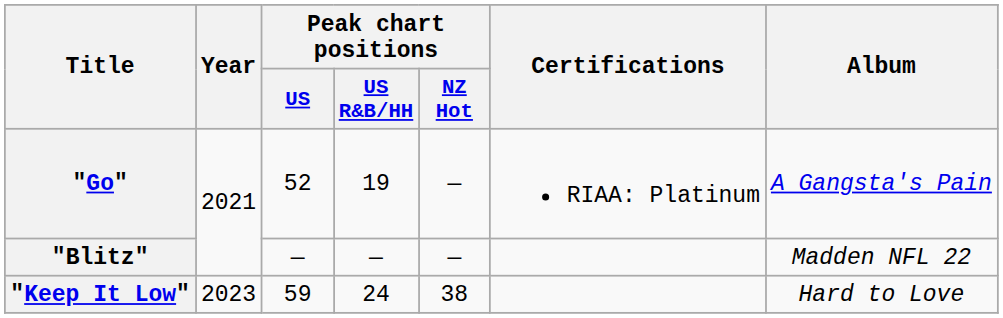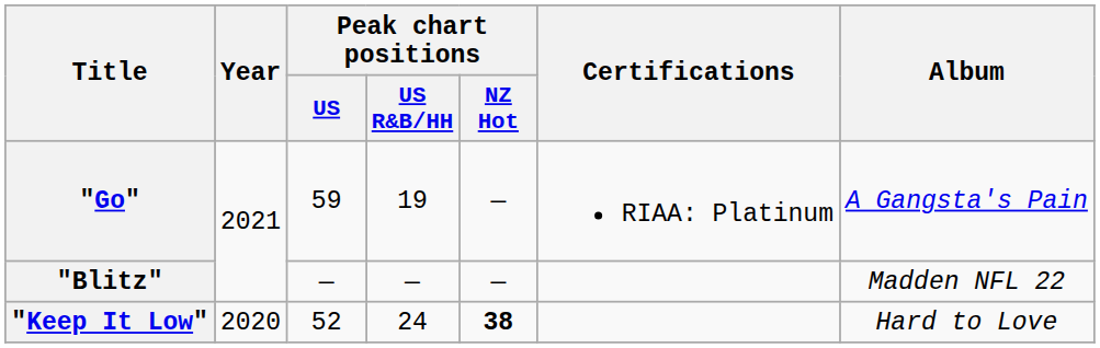"Go" | Peak chart positions / US: 52 -> 59
"Keep It Low" | Year: 2023 -> 2020
"Keep It Low" | Peak chart positions / US: 59 -> 52
"Keep It Low" | Peak chart positions / NZ Hot: normal -> bold
